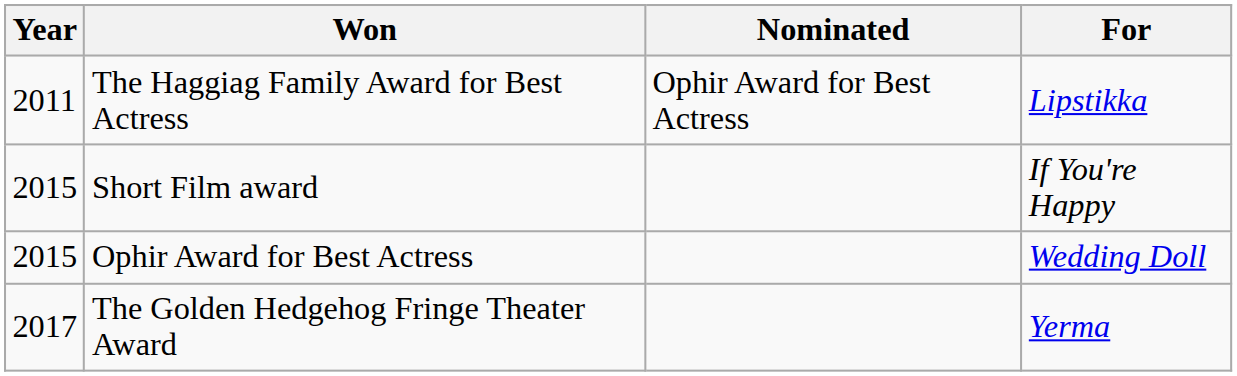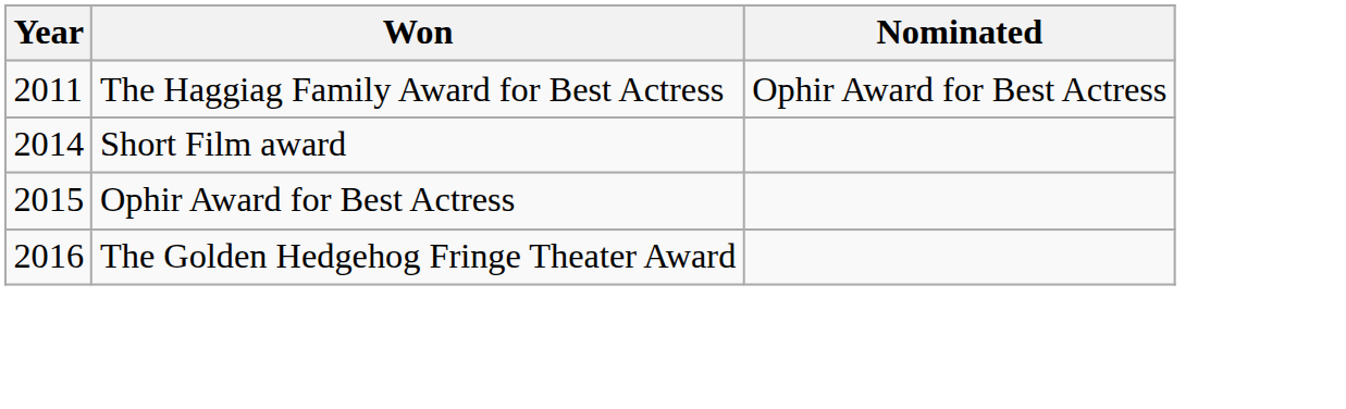- column: For | Lipstikka | If You're Happy | Wedding Doll | Yerma
Short Film award | Year: 2015 -> 2014
The Golden Hedgehog Fringe Theater Award | Year: 2017 -> 2016
